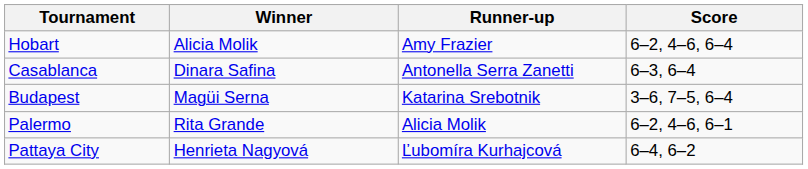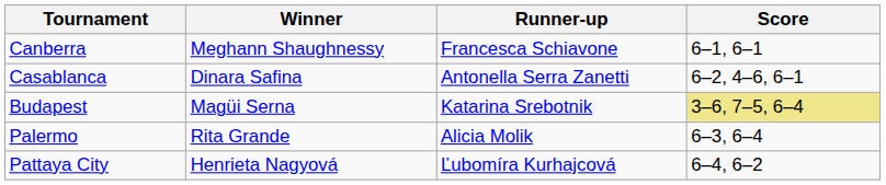- row: Hobart | Alicia Molik | Amy Frazier | 6–2, 4–6, 6–4
+ row: Canberra | Meghann Shaughnessy | Francesca Schiavone | 6–1, 6–1
Casablanca | Score: 6–3, 6–4 -> 6–2, 4–6, 6–1
Budapest | Score: no background -> khaki background
Palermo | Score: 6–2, 4–6, 6–1 -> 6–3, 6–4
